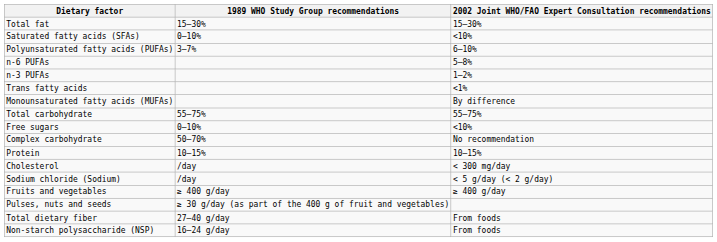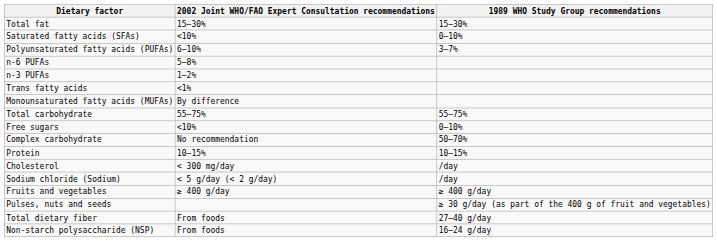columns swapped: 1989 WHO Study Group recommendations <-> 2002 Joint WHO/FAO Expert Consultation recommendations
